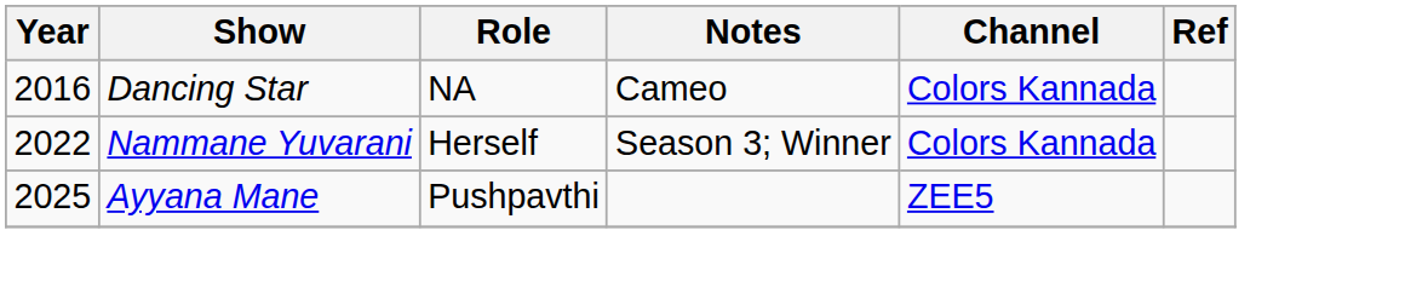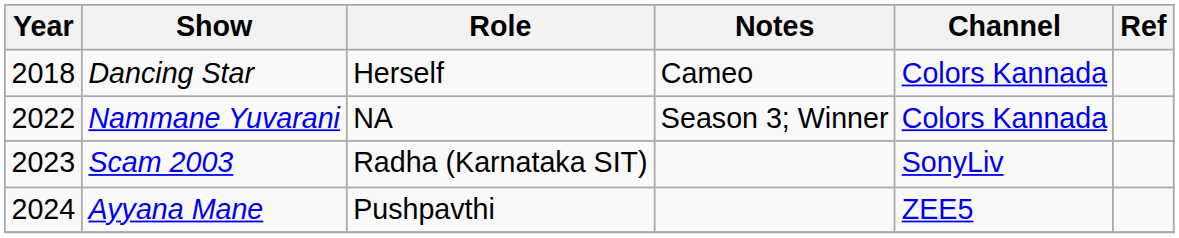Dancing Star | Year: 2016 -> 2018
Dancing Star | Role: NA -> Herself
Nammane Yuvarani | Role: Herself -> NA
+ row: 2023 | Scam 2003 | Radha (Karnataka SIT) | SonyLiv
Ayyana Mane | Year: 2025 -> 2024
